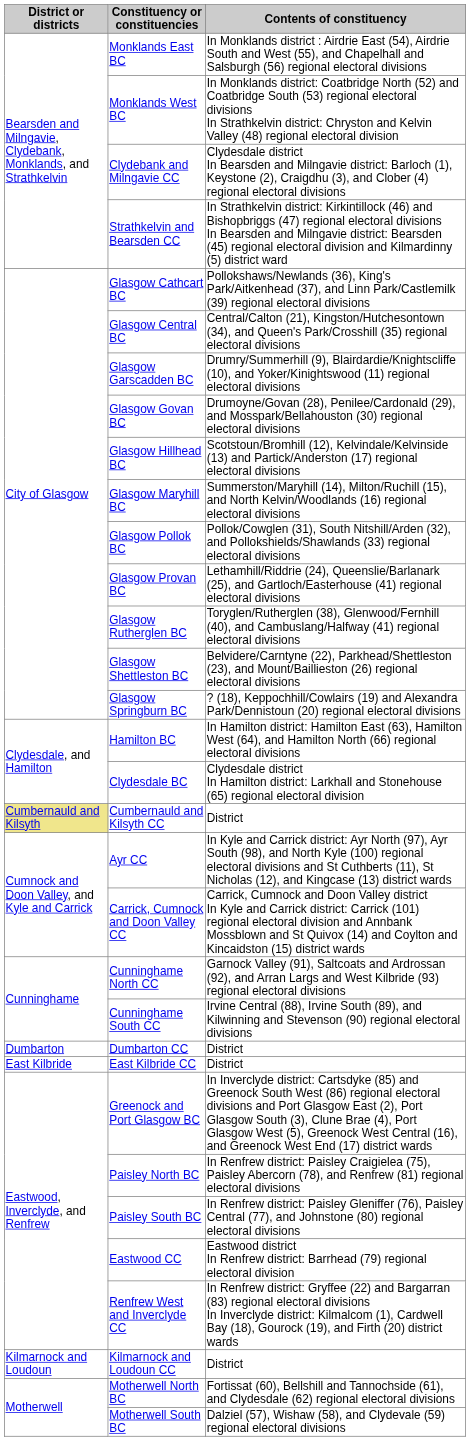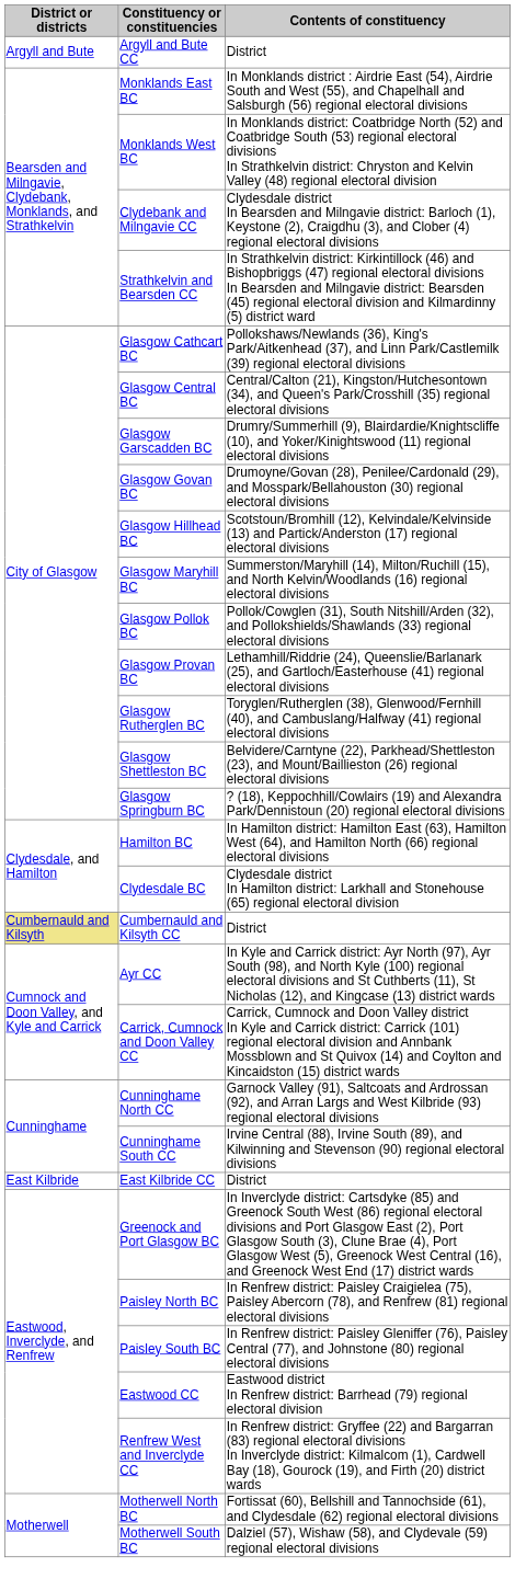+ row: Argyll and Bute | Argyll and Bute CC | District
- row: Dumbarton | Dumbarton CC | District
- row: Kilmarnock and Loudoun | Kilmarnock and Loudoun CC | District
